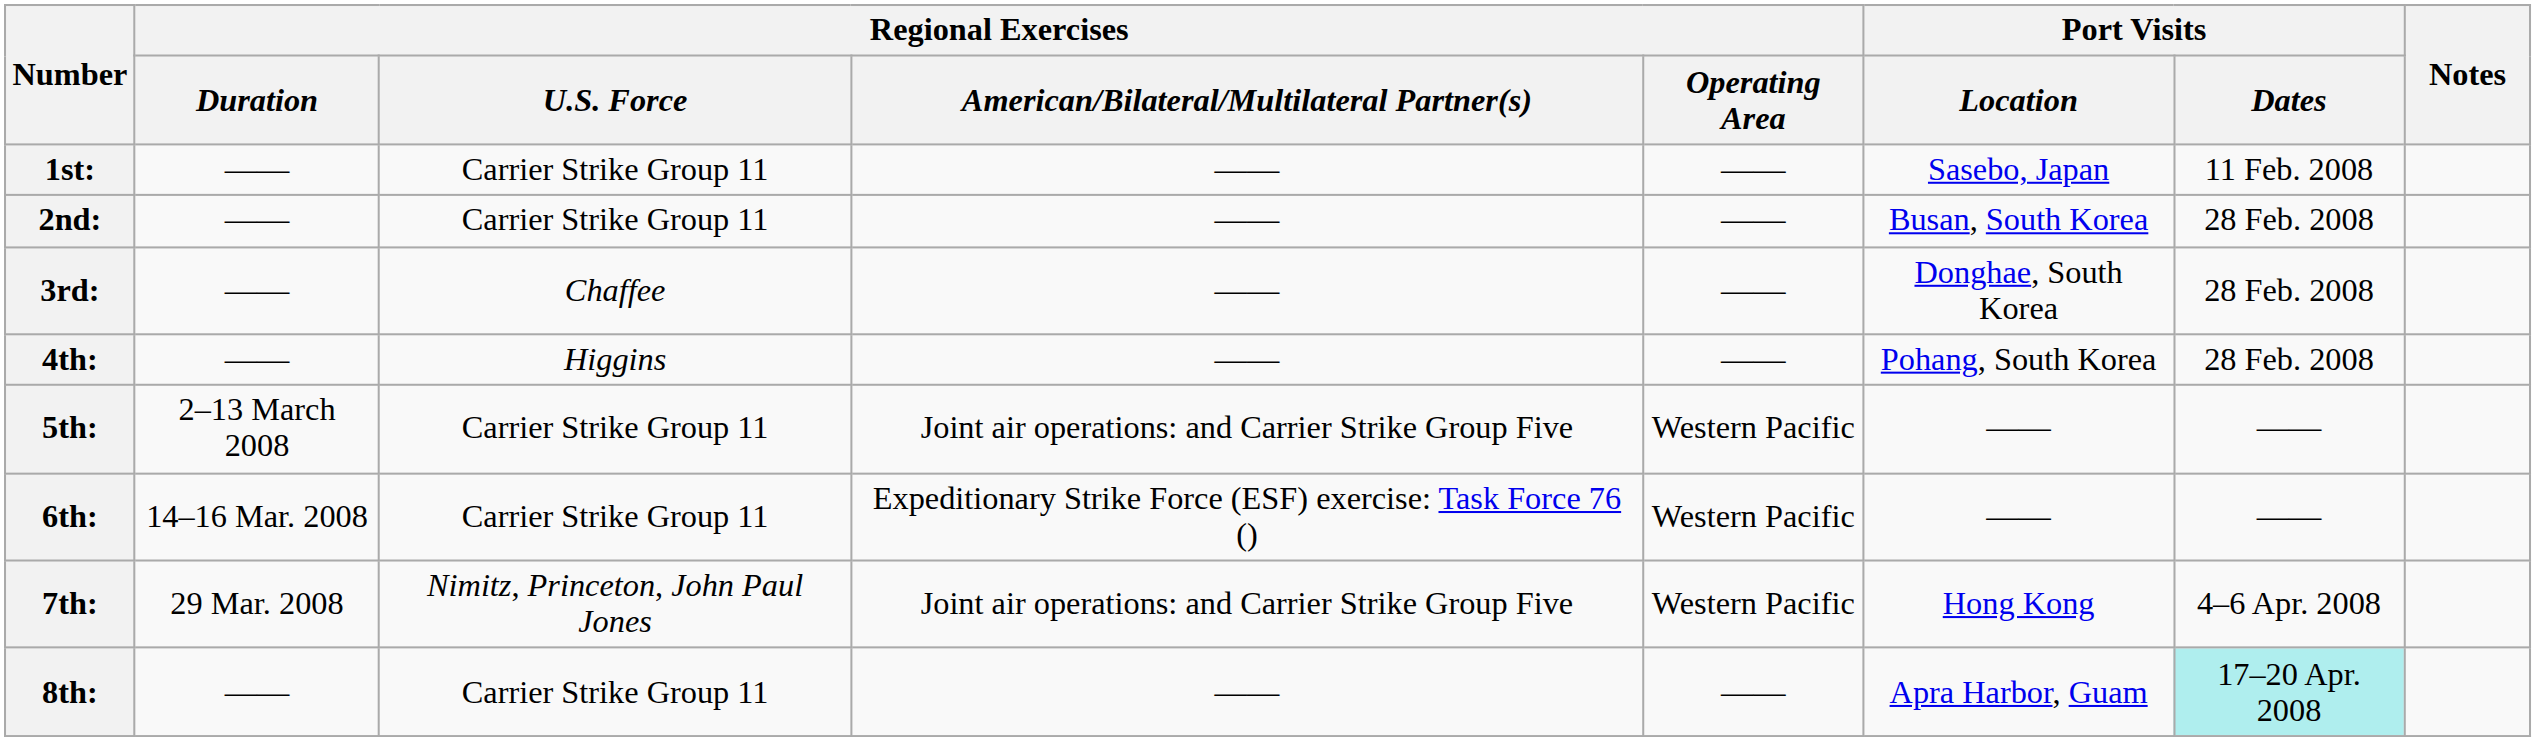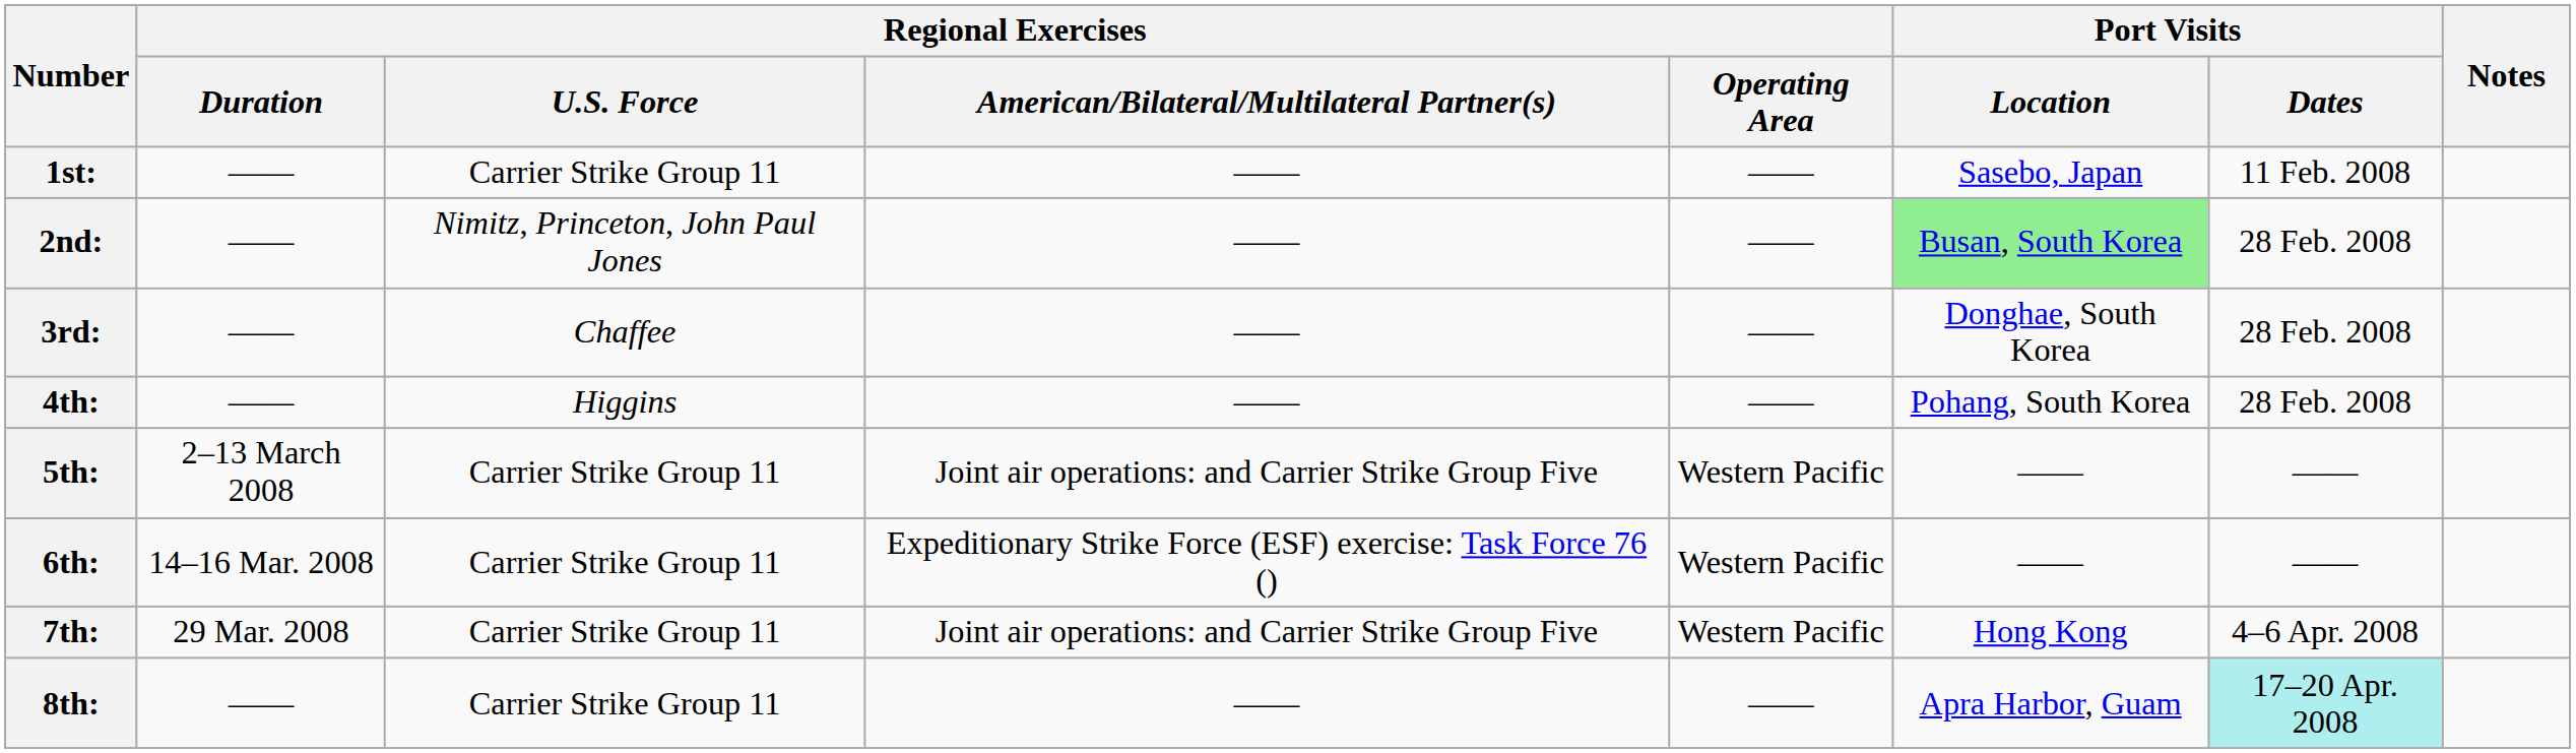2nd: | Regional Exercises / U.S. Force: Carrier Strike Group 11 -> Nimitz, Princeton, John Paul Jones
2nd: | Port Visits / Location: no background -> lightgreen background
7th: | Regional Exercises / U.S. Force: Nimitz, Princeton, John Paul Jones -> Carrier Strike Group 11
